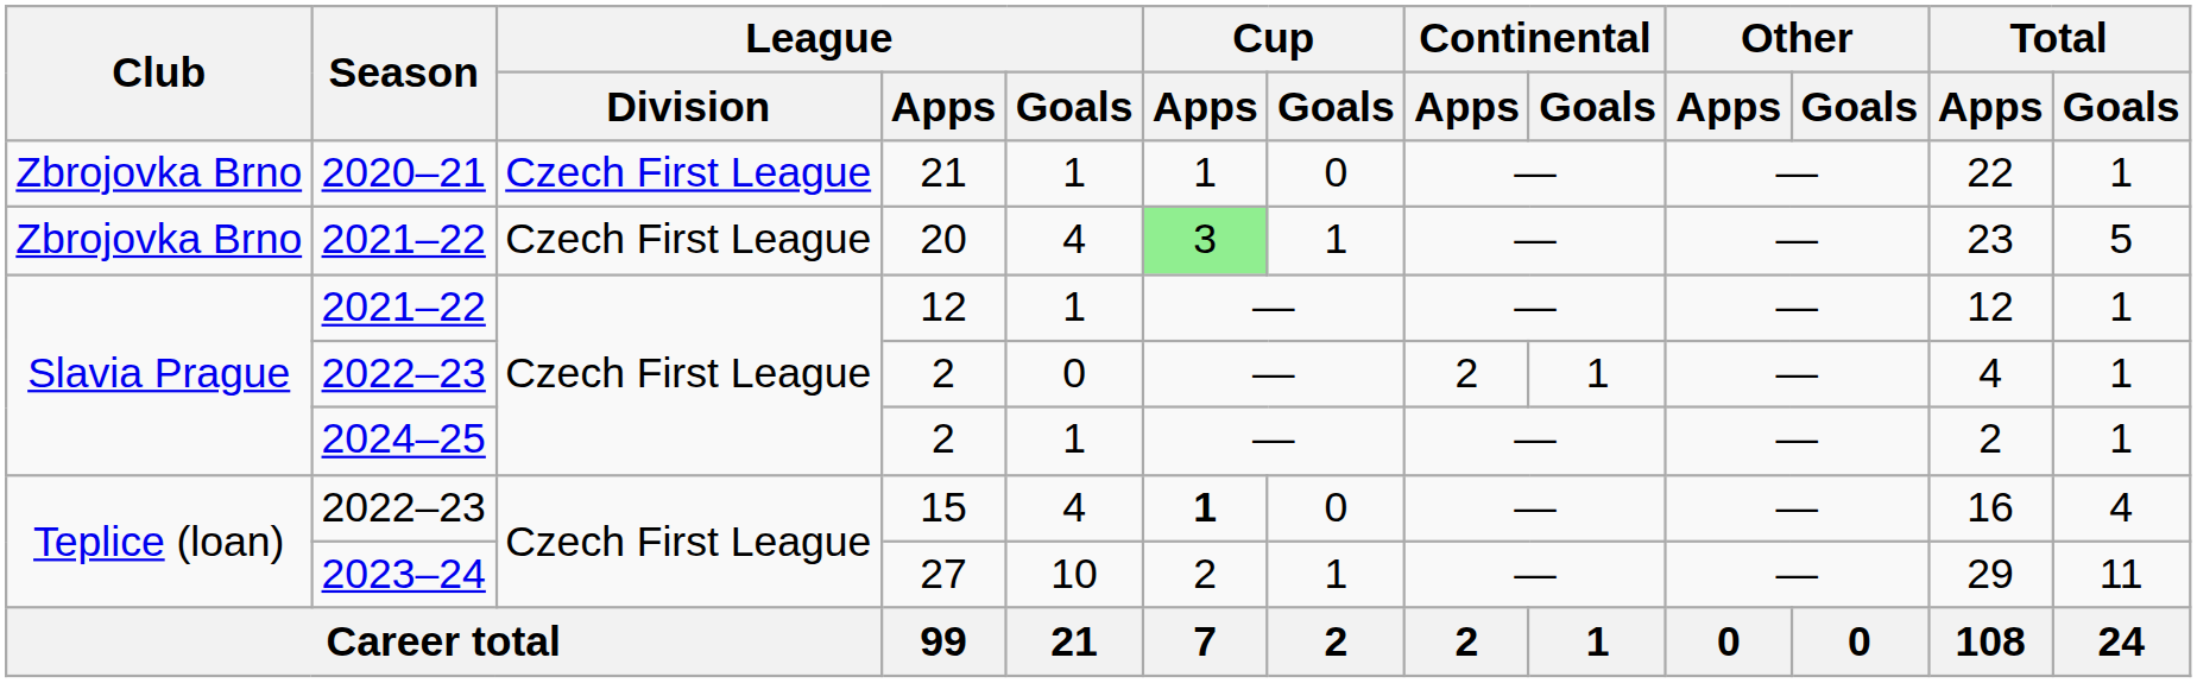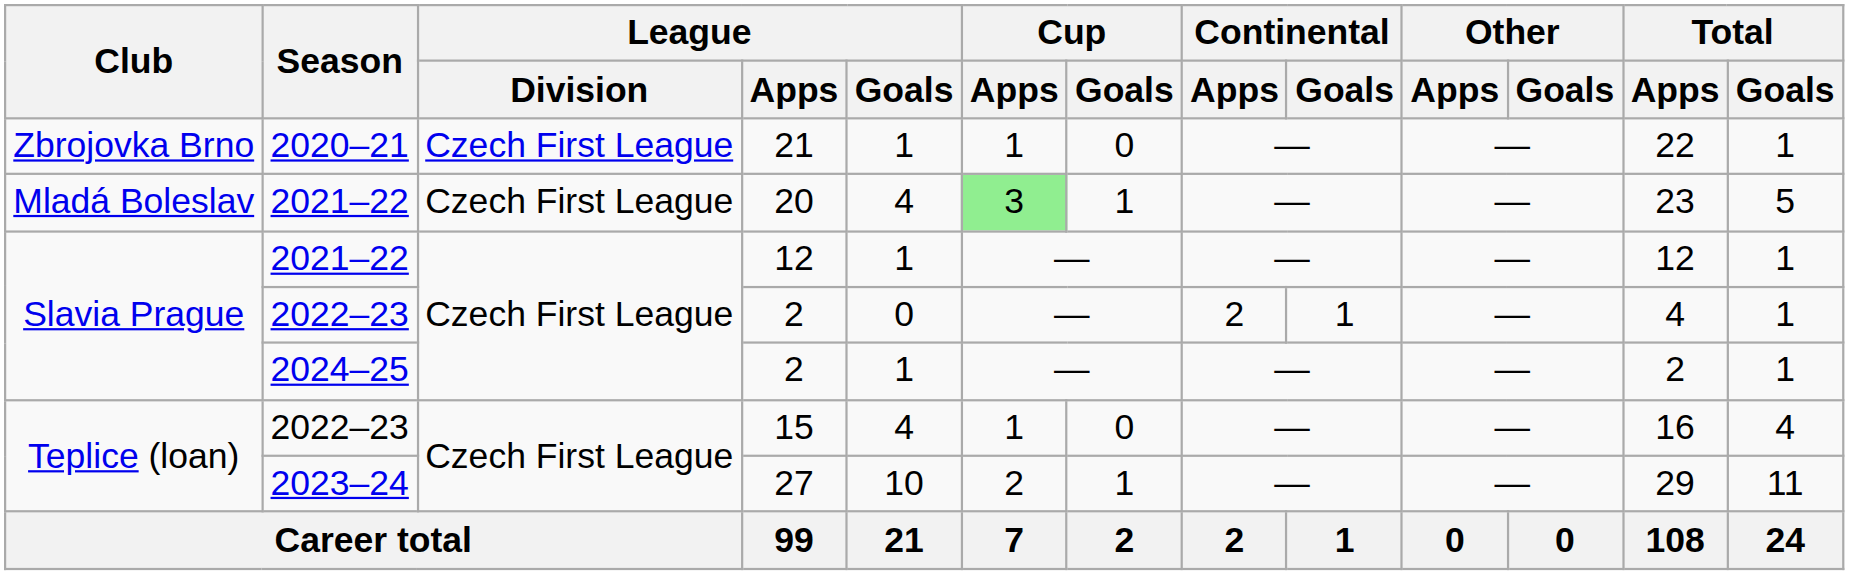20 | Club: Zbrojovka Brno -> Mladá Boleslav
15 | Cup / Apps: bold -> normal
